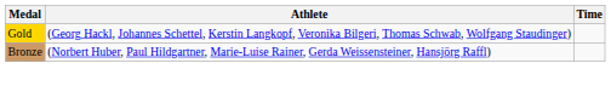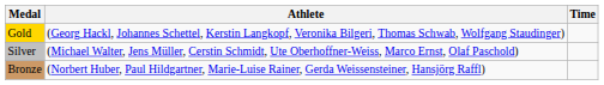+ row: Silver | (Michael Walter, Jens Müller, Cerstin Schmidt, Ute Oberhoffner-Weiss, Marco Ernst, Olaf Paschold)
